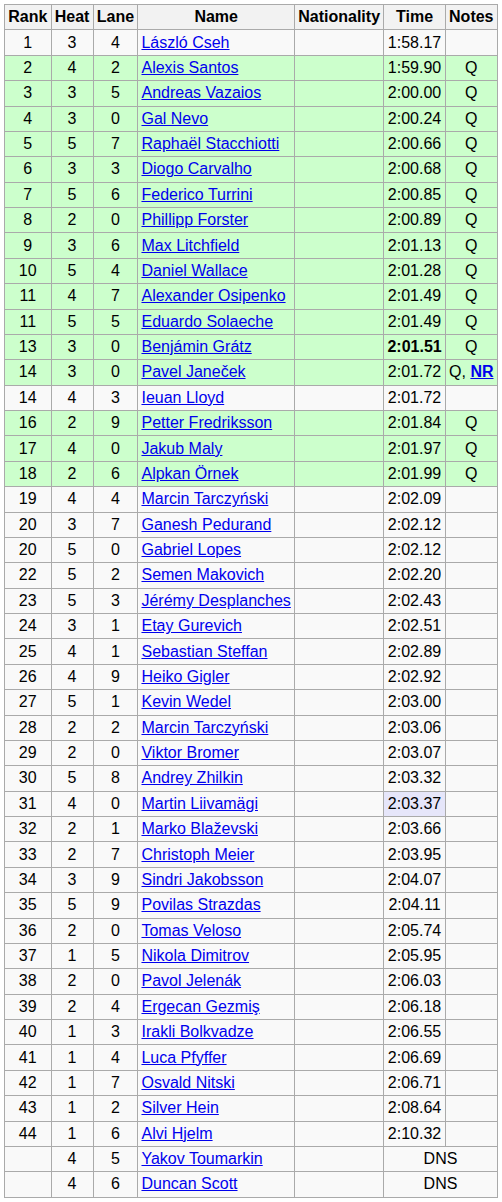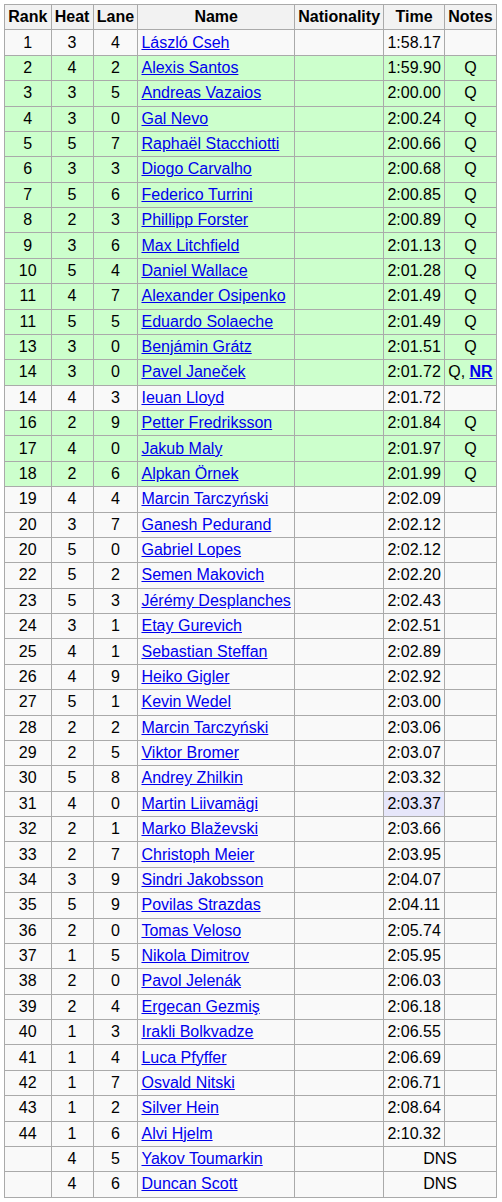Phillipp Forster | Lane: 0 -> 3
Benjámin Grátz | Time: bold -> normal
Viktor Bromer | Lane: 0 -> 5
